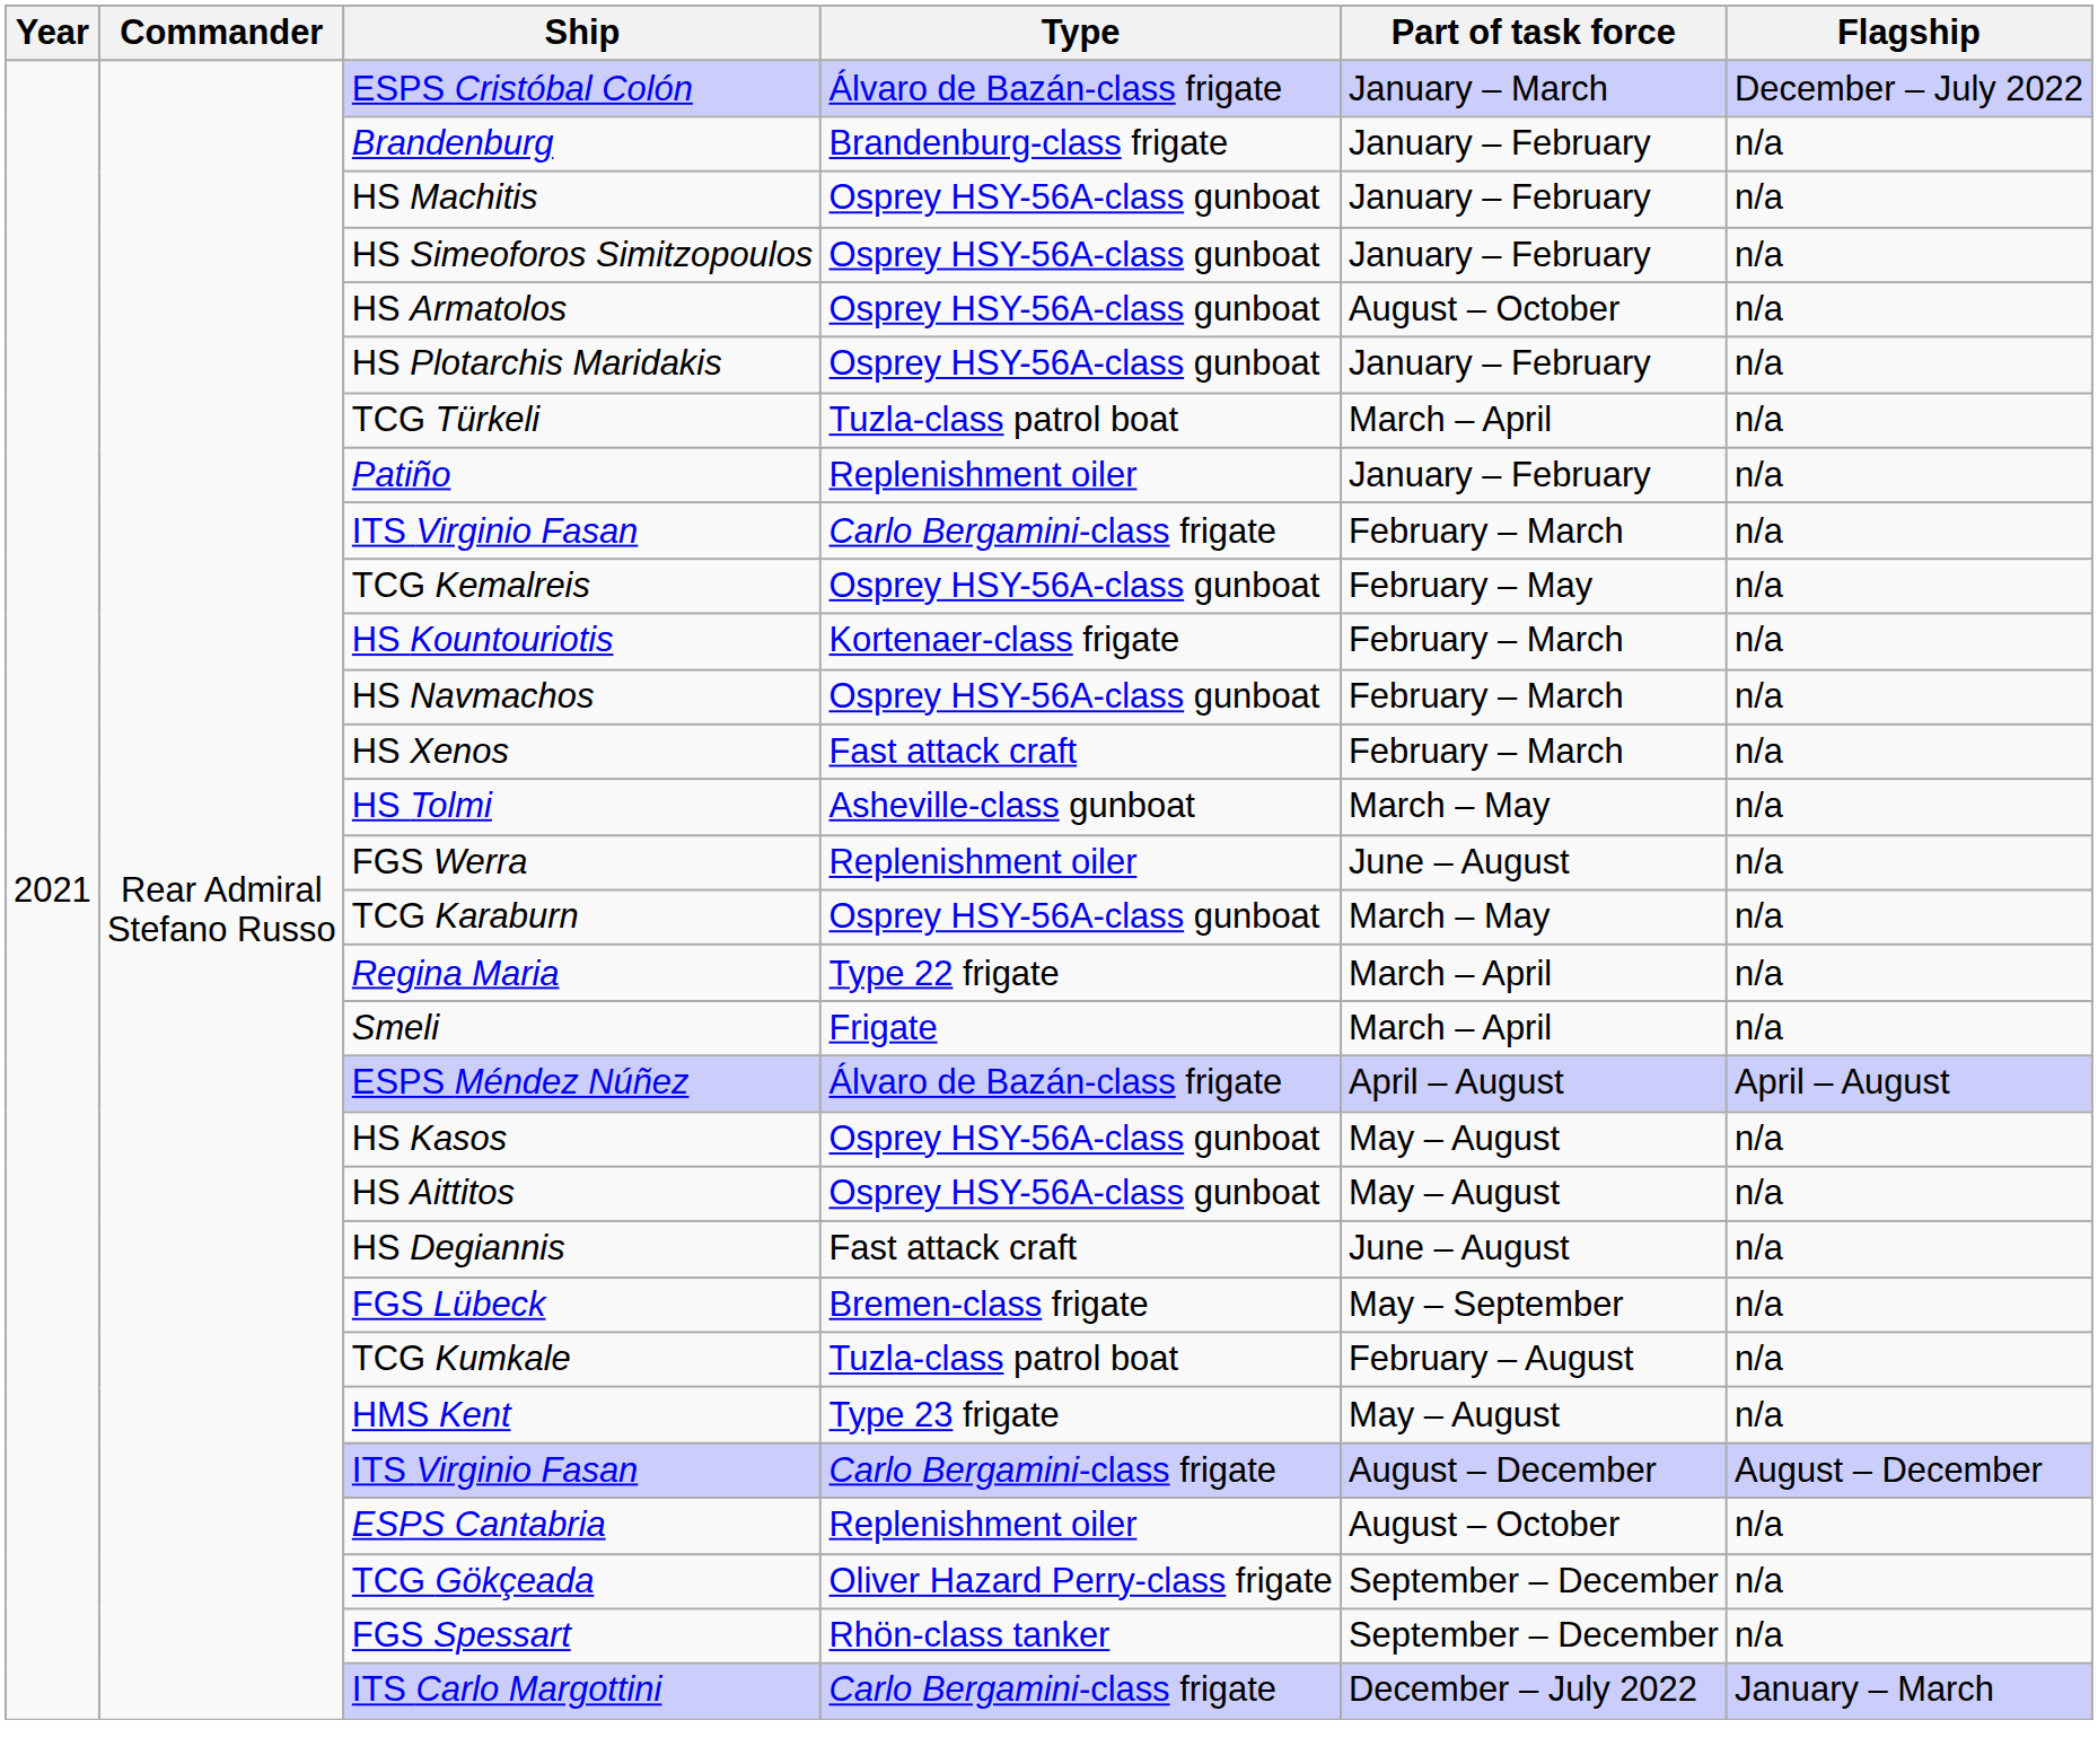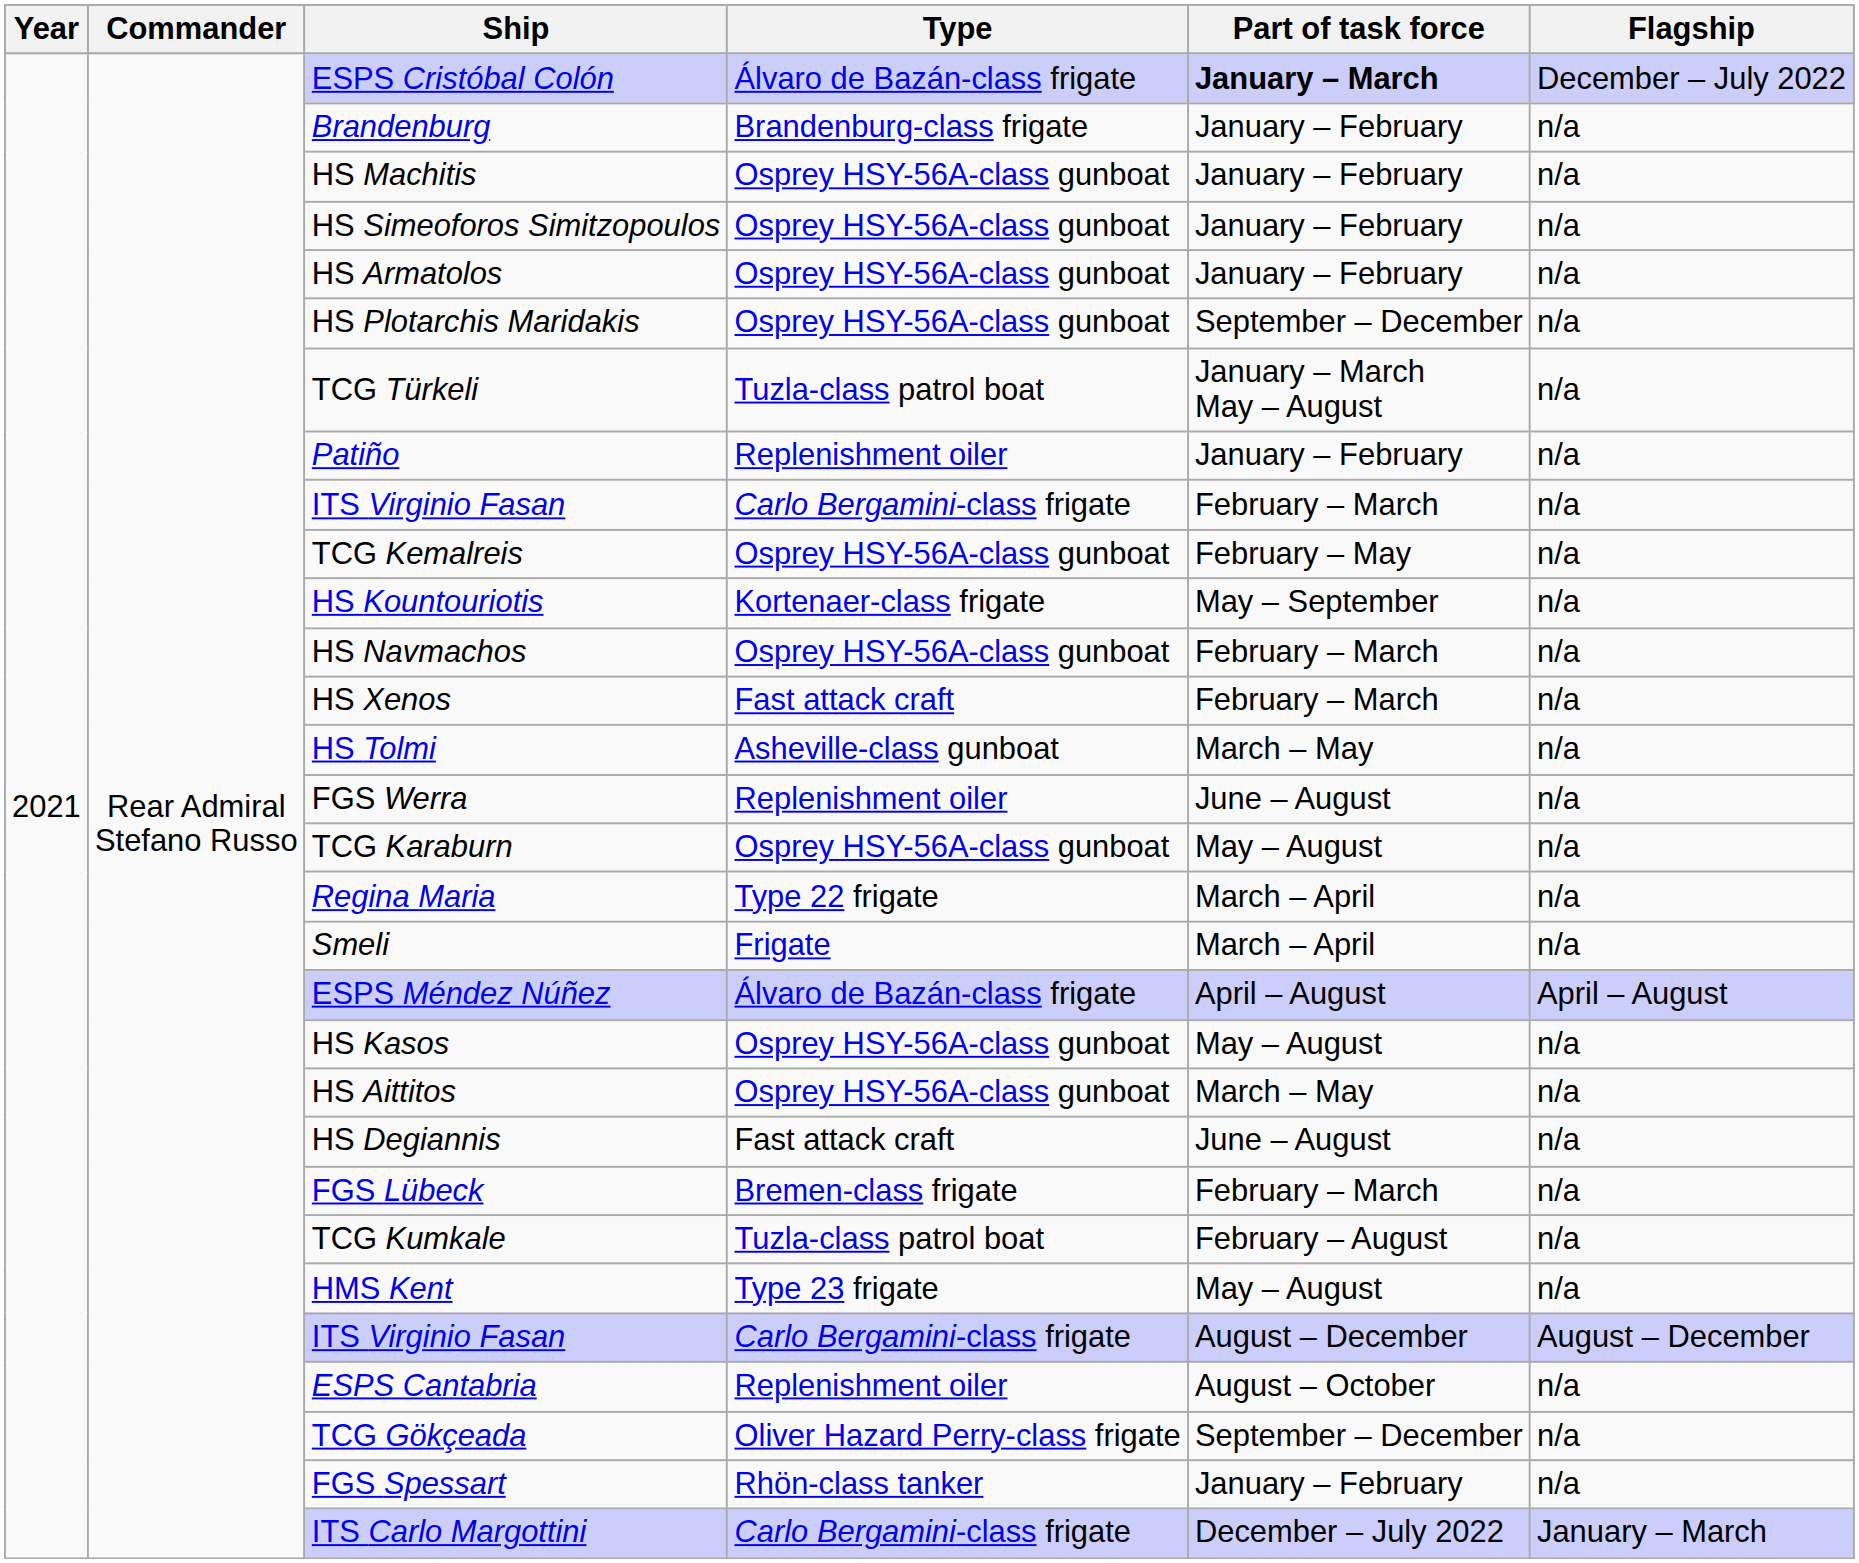ESPS Cristóbal Colón | Part of task force: normal -> bold
HS Armatolos | Part of task force: August – October -> January – February
HS Plotarchis Maridakis | Part of task force: January – February -> September – December
TCG Türkeli | Part of task force: March – April -> January – March May – August
HS Kountouriotis | Part of task force: February – March -> May – September
TCG Karaburn | Part of task force: March – May -> May – August
HS Aittitos | Part of task force: May – August -> March – May
FGS Lübeck | Part of task force: May – September -> February – March
FGS Spessart | Part of task force: September – December -> January – February
